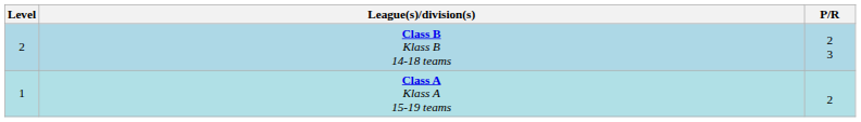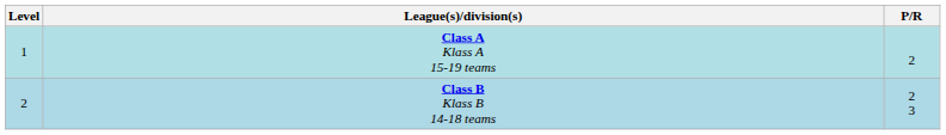rows swapped: Class A Klass A 15-19 teams <-> Class B Klass B 14-18 teams
